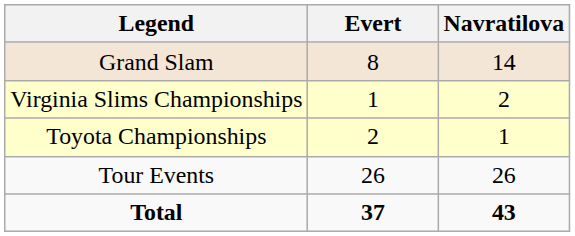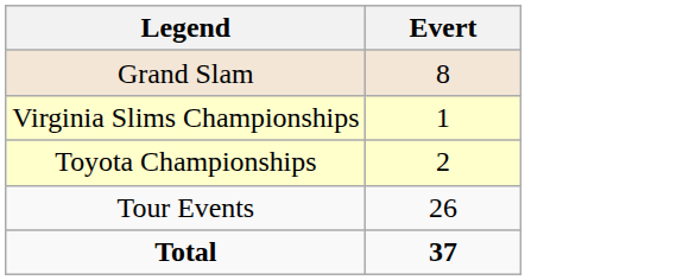- column: Navratilova | 14 | 2 | 1 | 26 | 43
